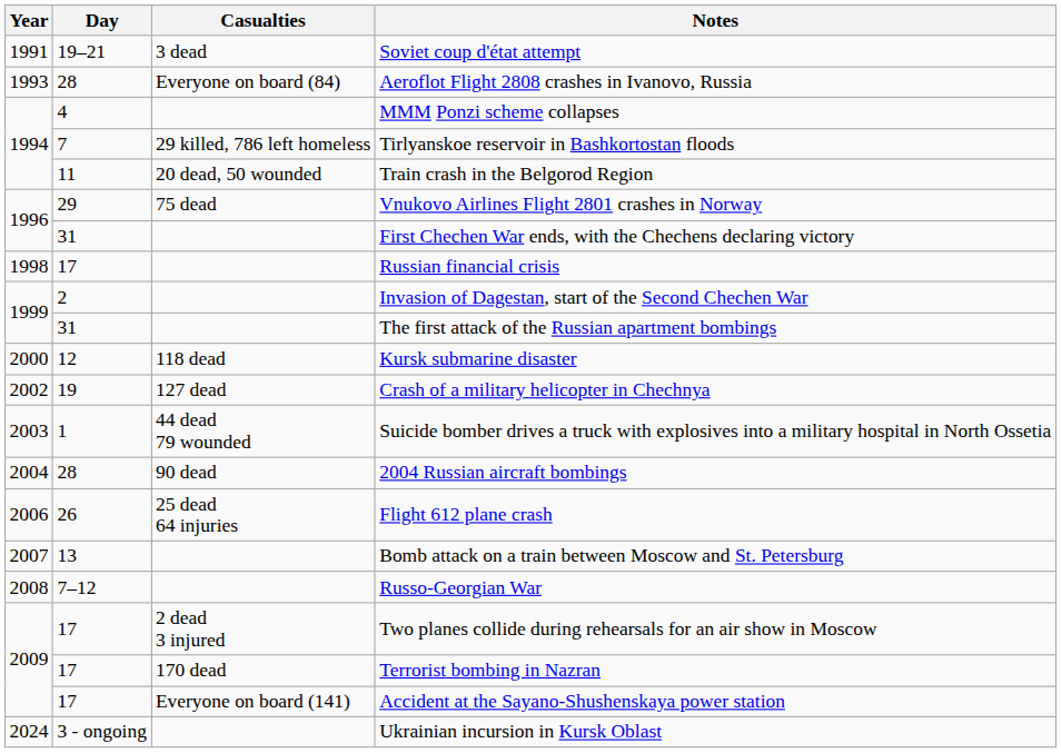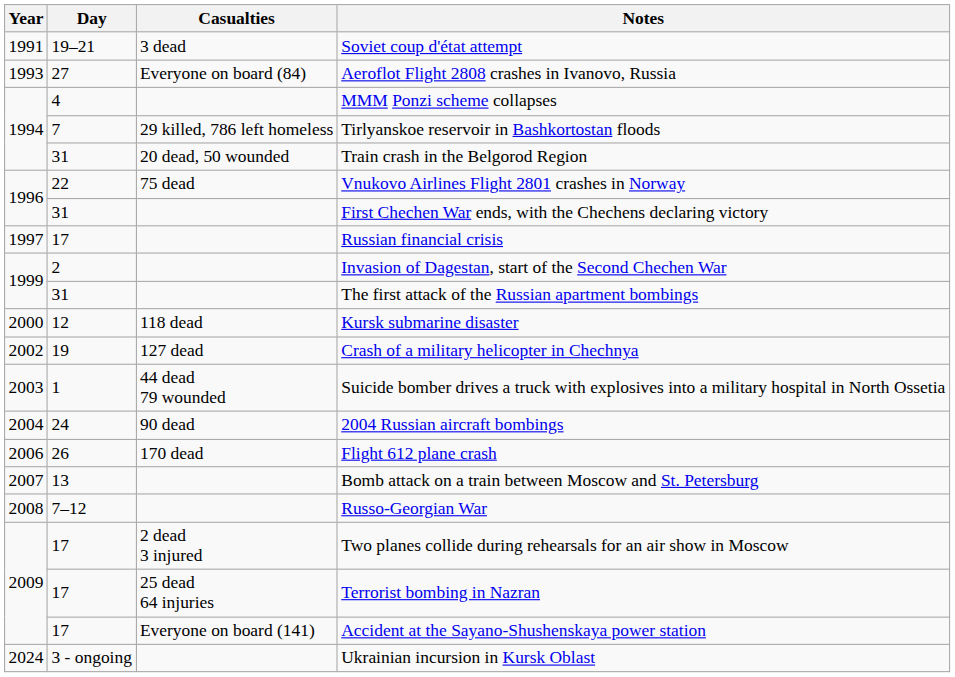Aeroflot Flight 2808 crashes in Ivanovo, Russia | Day: 28 -> 27
Train crash in the Belgorod Region | Day: 11 -> 31
Vnukovo Airlines Flight 2801 crashes in Norway | Day: 29 -> 22
Russian financial crisis | Year: 1998 -> 1997
2004 Russian aircraft bombings | Day: 28 -> 24
Flight 612 plane crash | Casualties: 25 dead 64 injuries -> 170 dead
Terrorist bombing in Nazran | Casualties: 170 dead -> 25 dead 64 injuries
